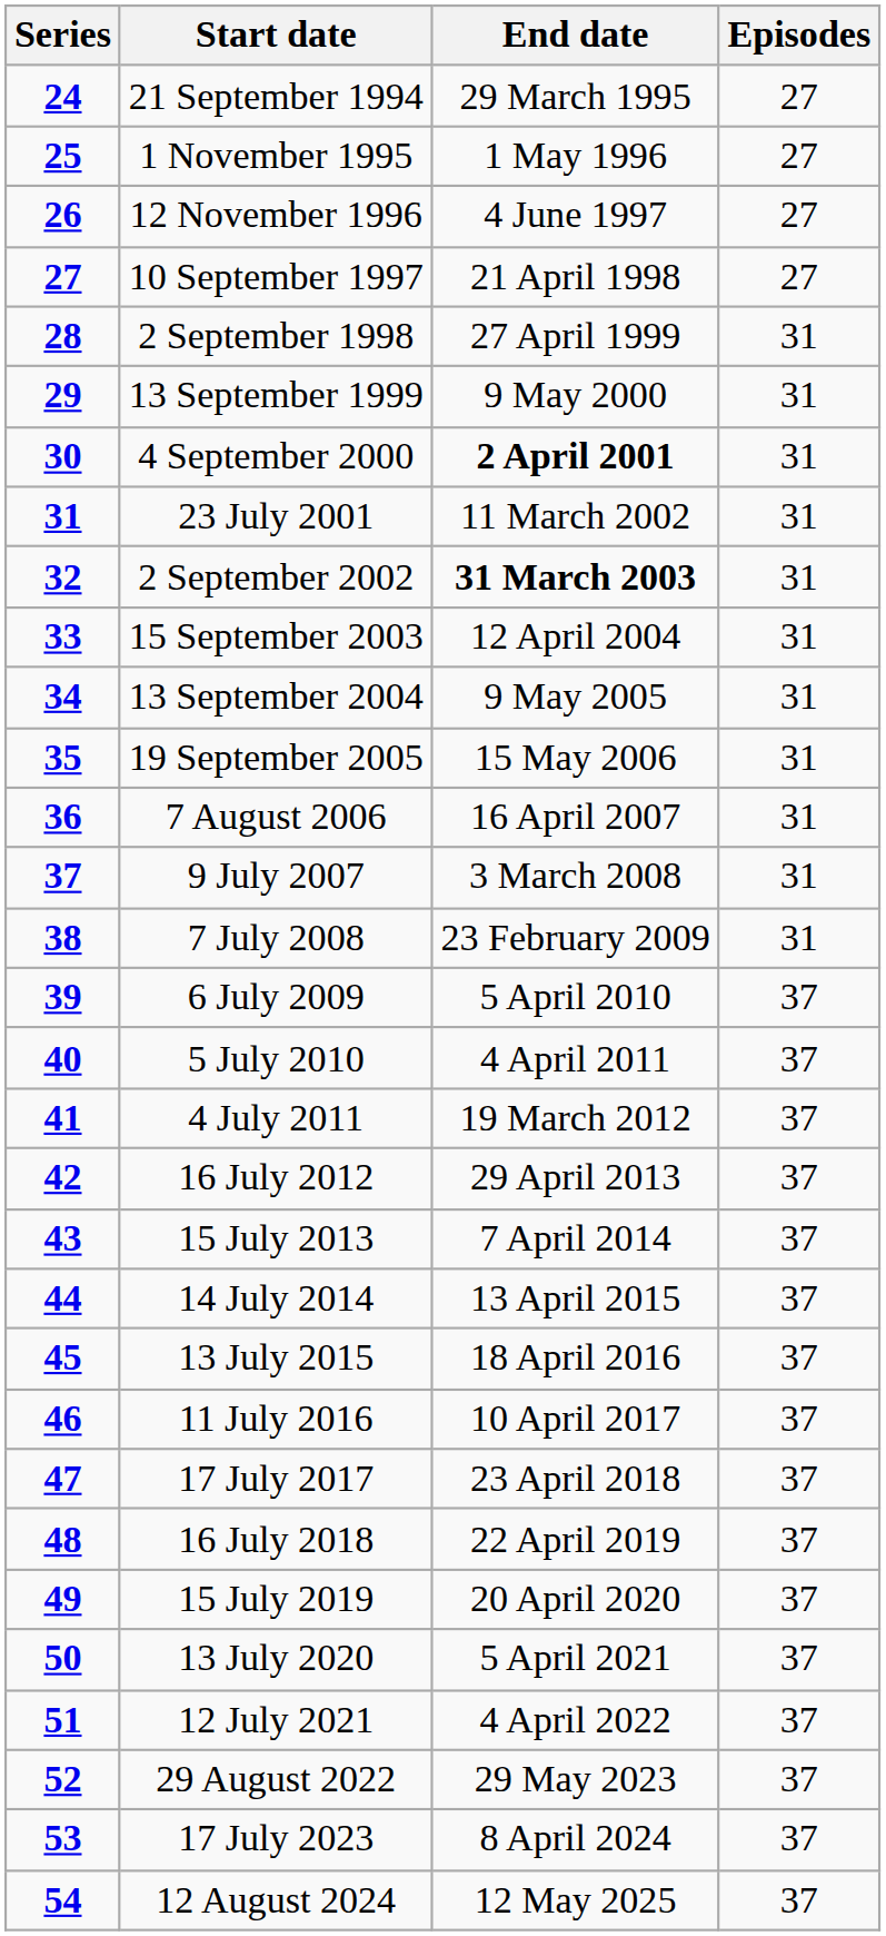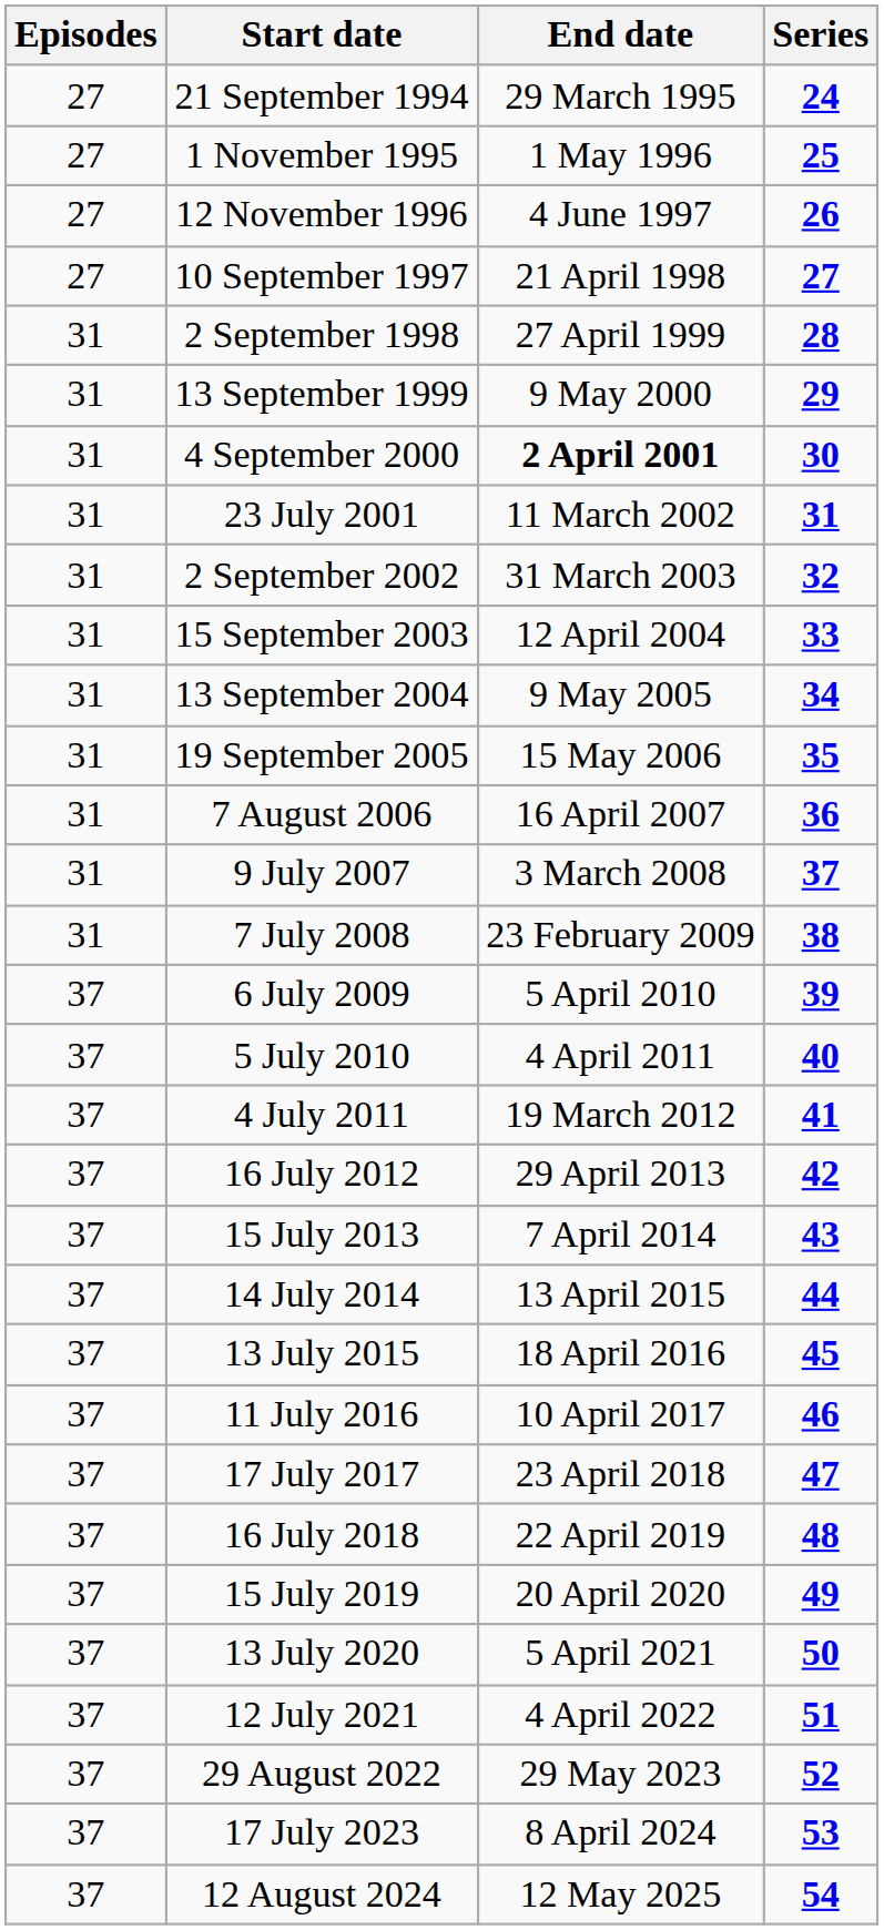columns swapped: Series <-> Episodes
2 September 2002 | End date: bold -> normal
